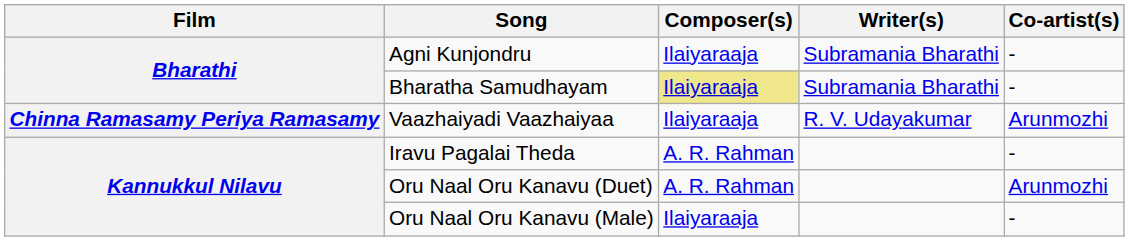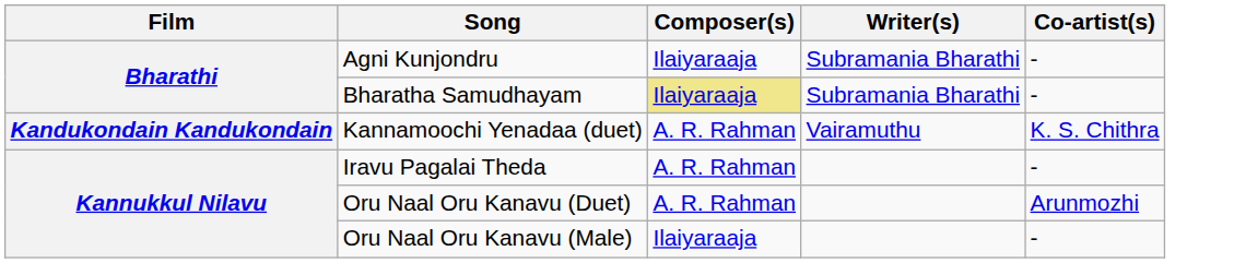- row: Chinna Ramasamy Periya Ramasamy | Vaazhaiyadi Vaazhaiyaa | Ilaiyaraaja | R. V. Udayakumar | Arunmozhi
+ row: Kandukondain Kandukondain | Kannamoochi Yenadaa (duet) | A. R. Rahman | Vairamuthu | K. S. Chithra
